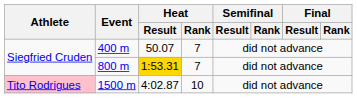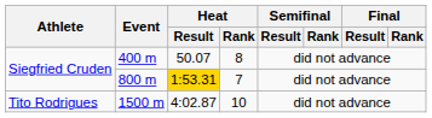400 m | Heat / Rank: 7 -> 8
1500 m | Athlete: pink background -> no background
